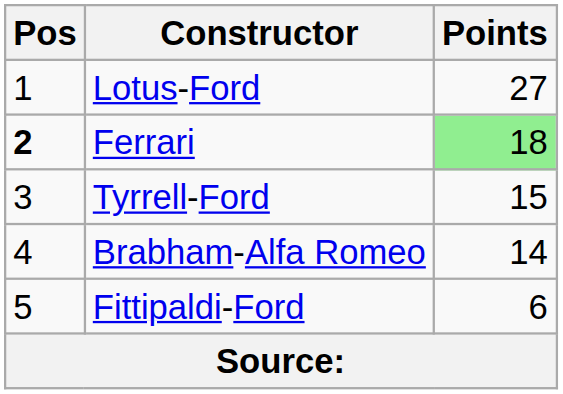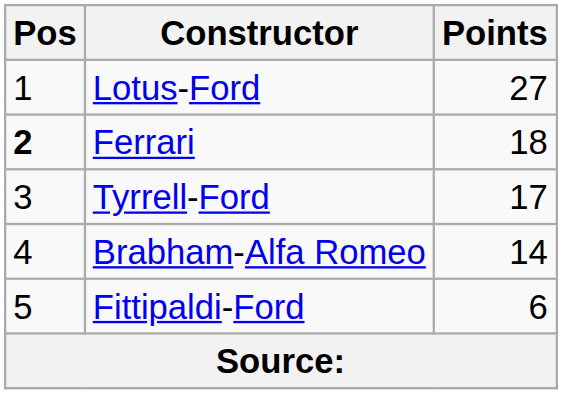Ferrari | Points: lightgreen background -> no background
Tyrrell-Ford | Points: 15 -> 17
